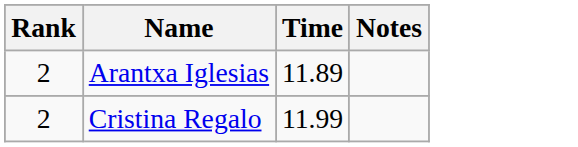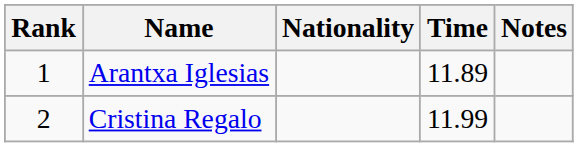+ column: Nationality
Arantxa Iglesias | Rank: 2 -> 1
